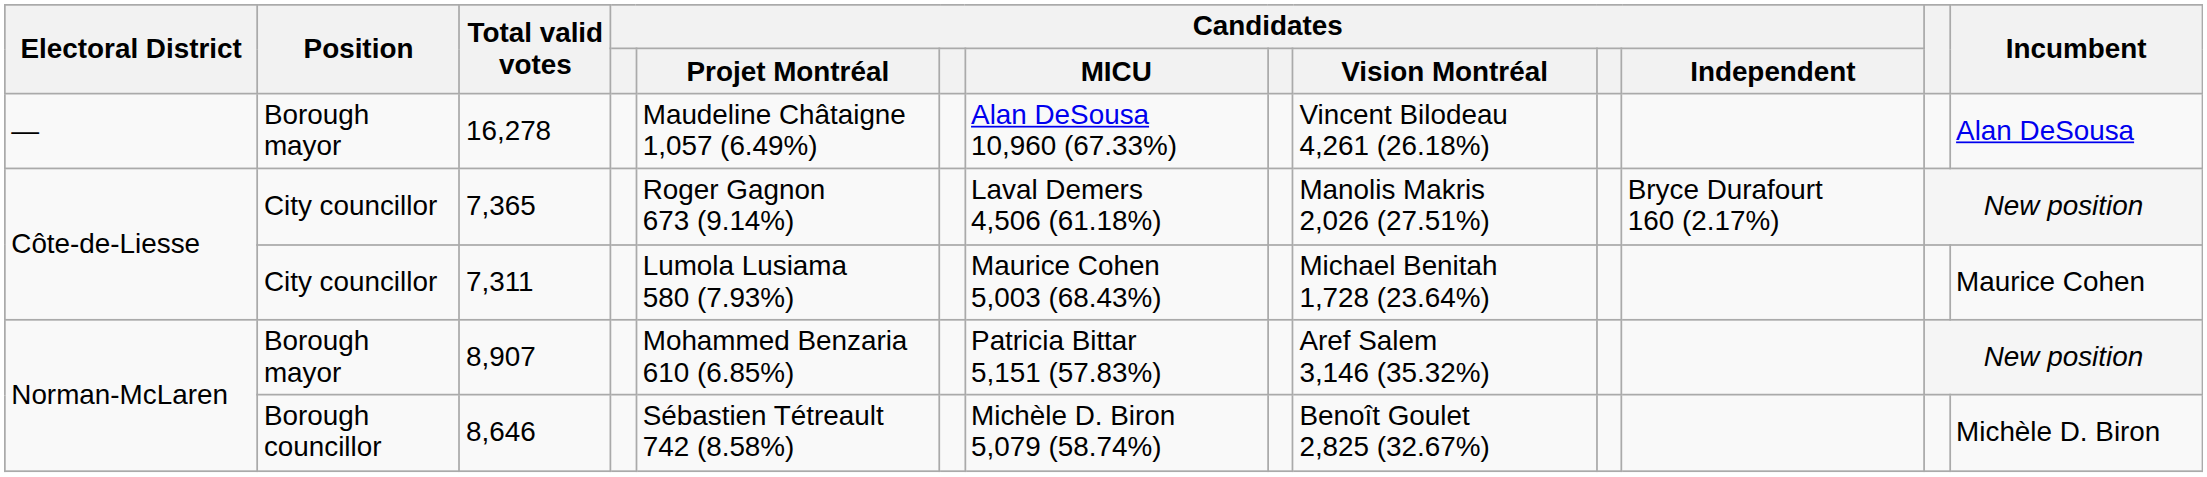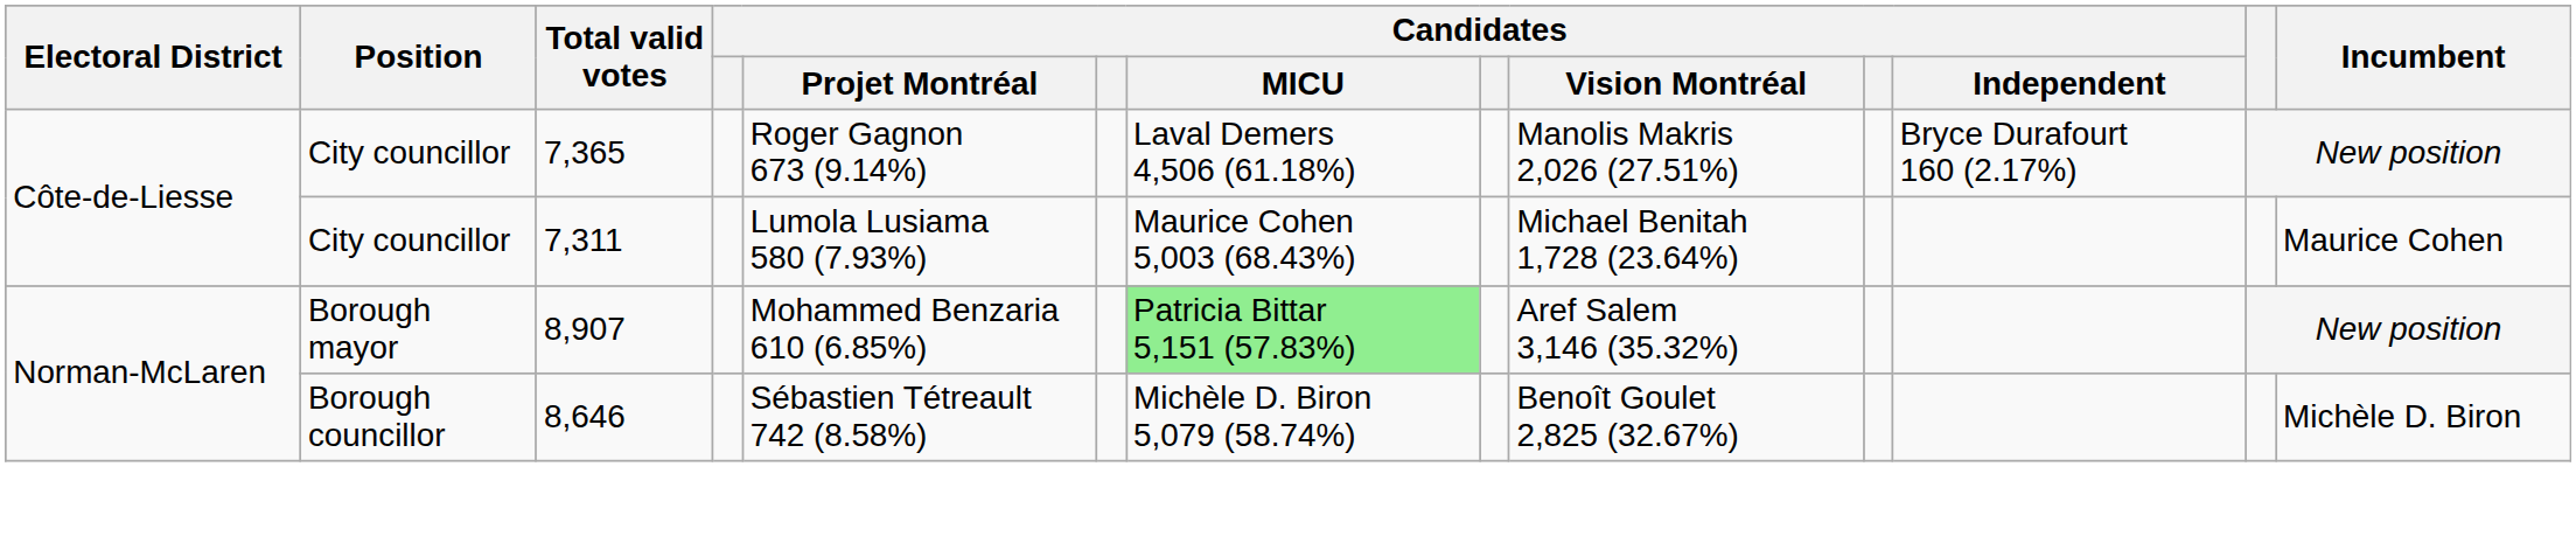- row: — | Borough mayor | 16,278 | Maudeline Châtaigne 1,057 (6.49%) | Alan DeSousa 10,960 (67.33%) | Vincent Bilodeau 4,261 (26.18%) | Alan DeSousa
8,907 | Candidates / MICU: no background -> lightgreen background
